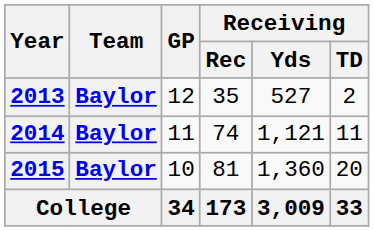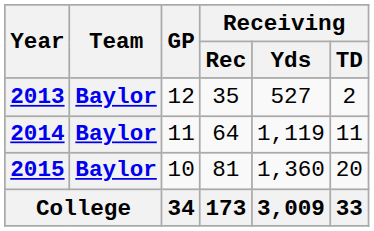2014 | Receiving / Rec: 74 -> 64
2014 | Receiving / Yds: 1,121 -> 1,119
